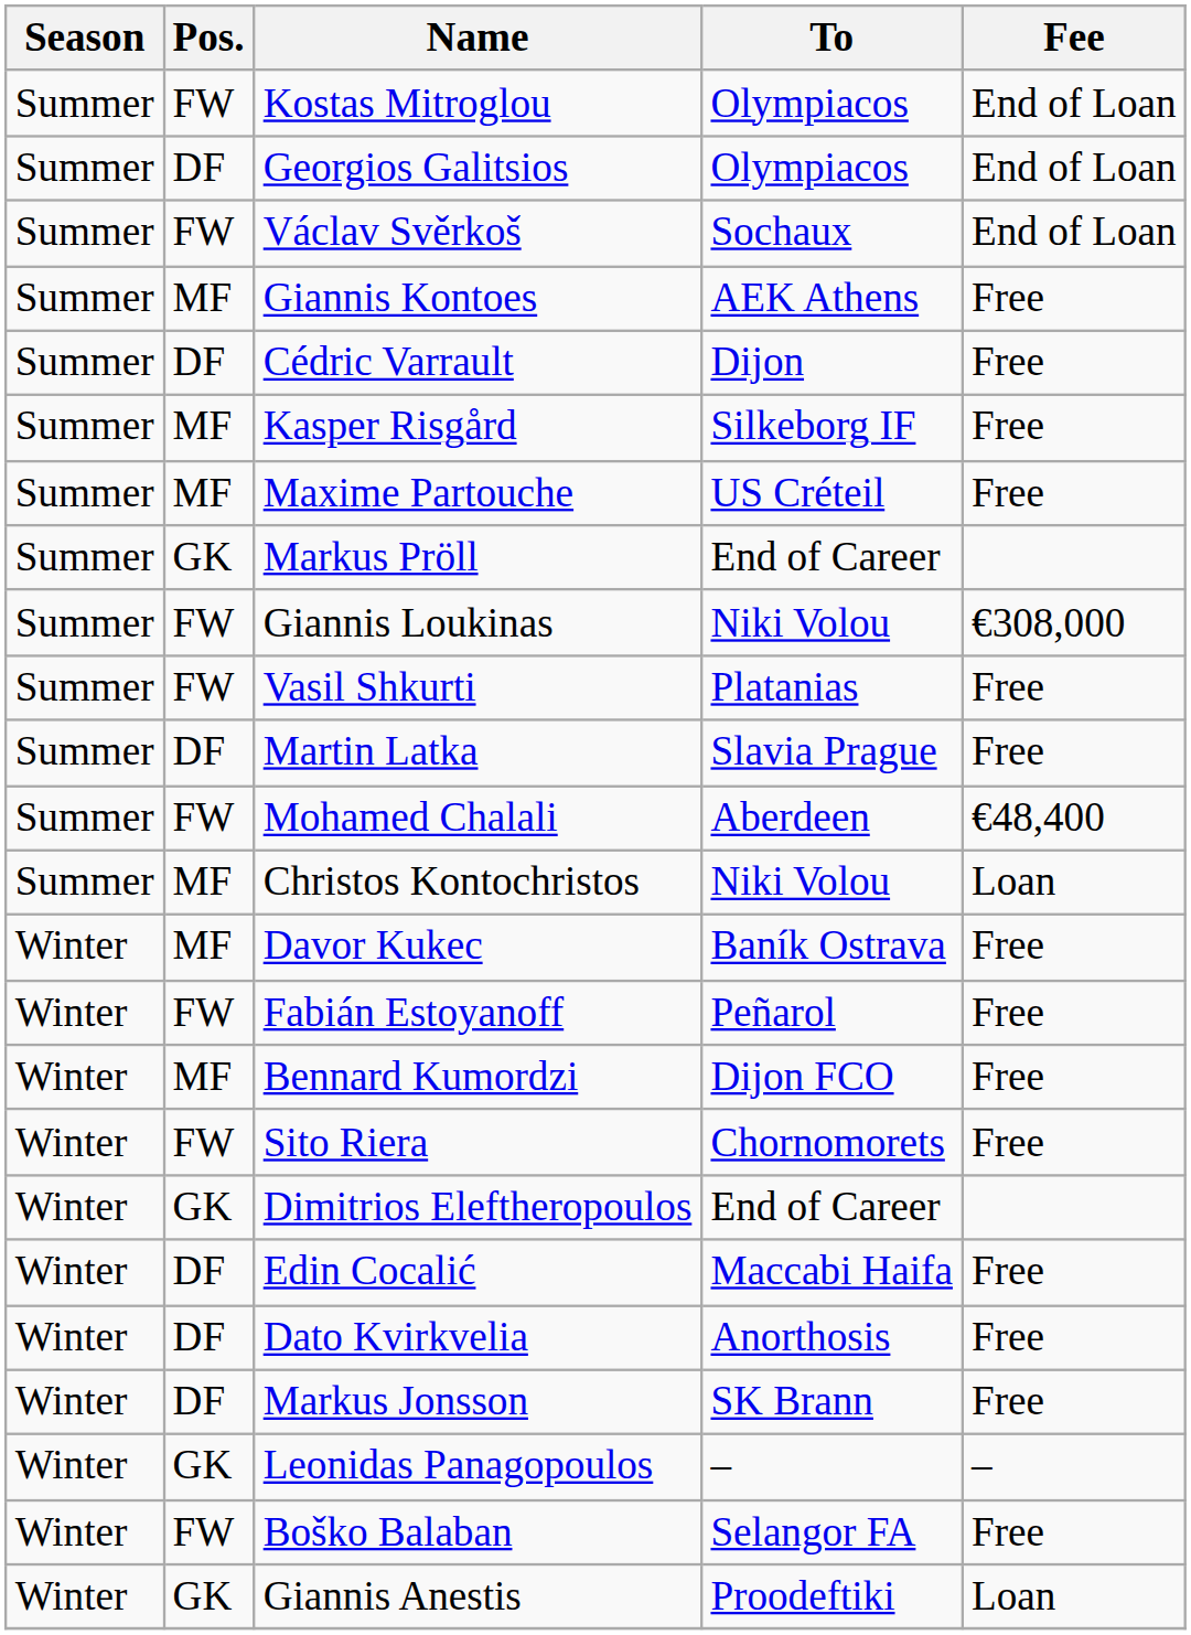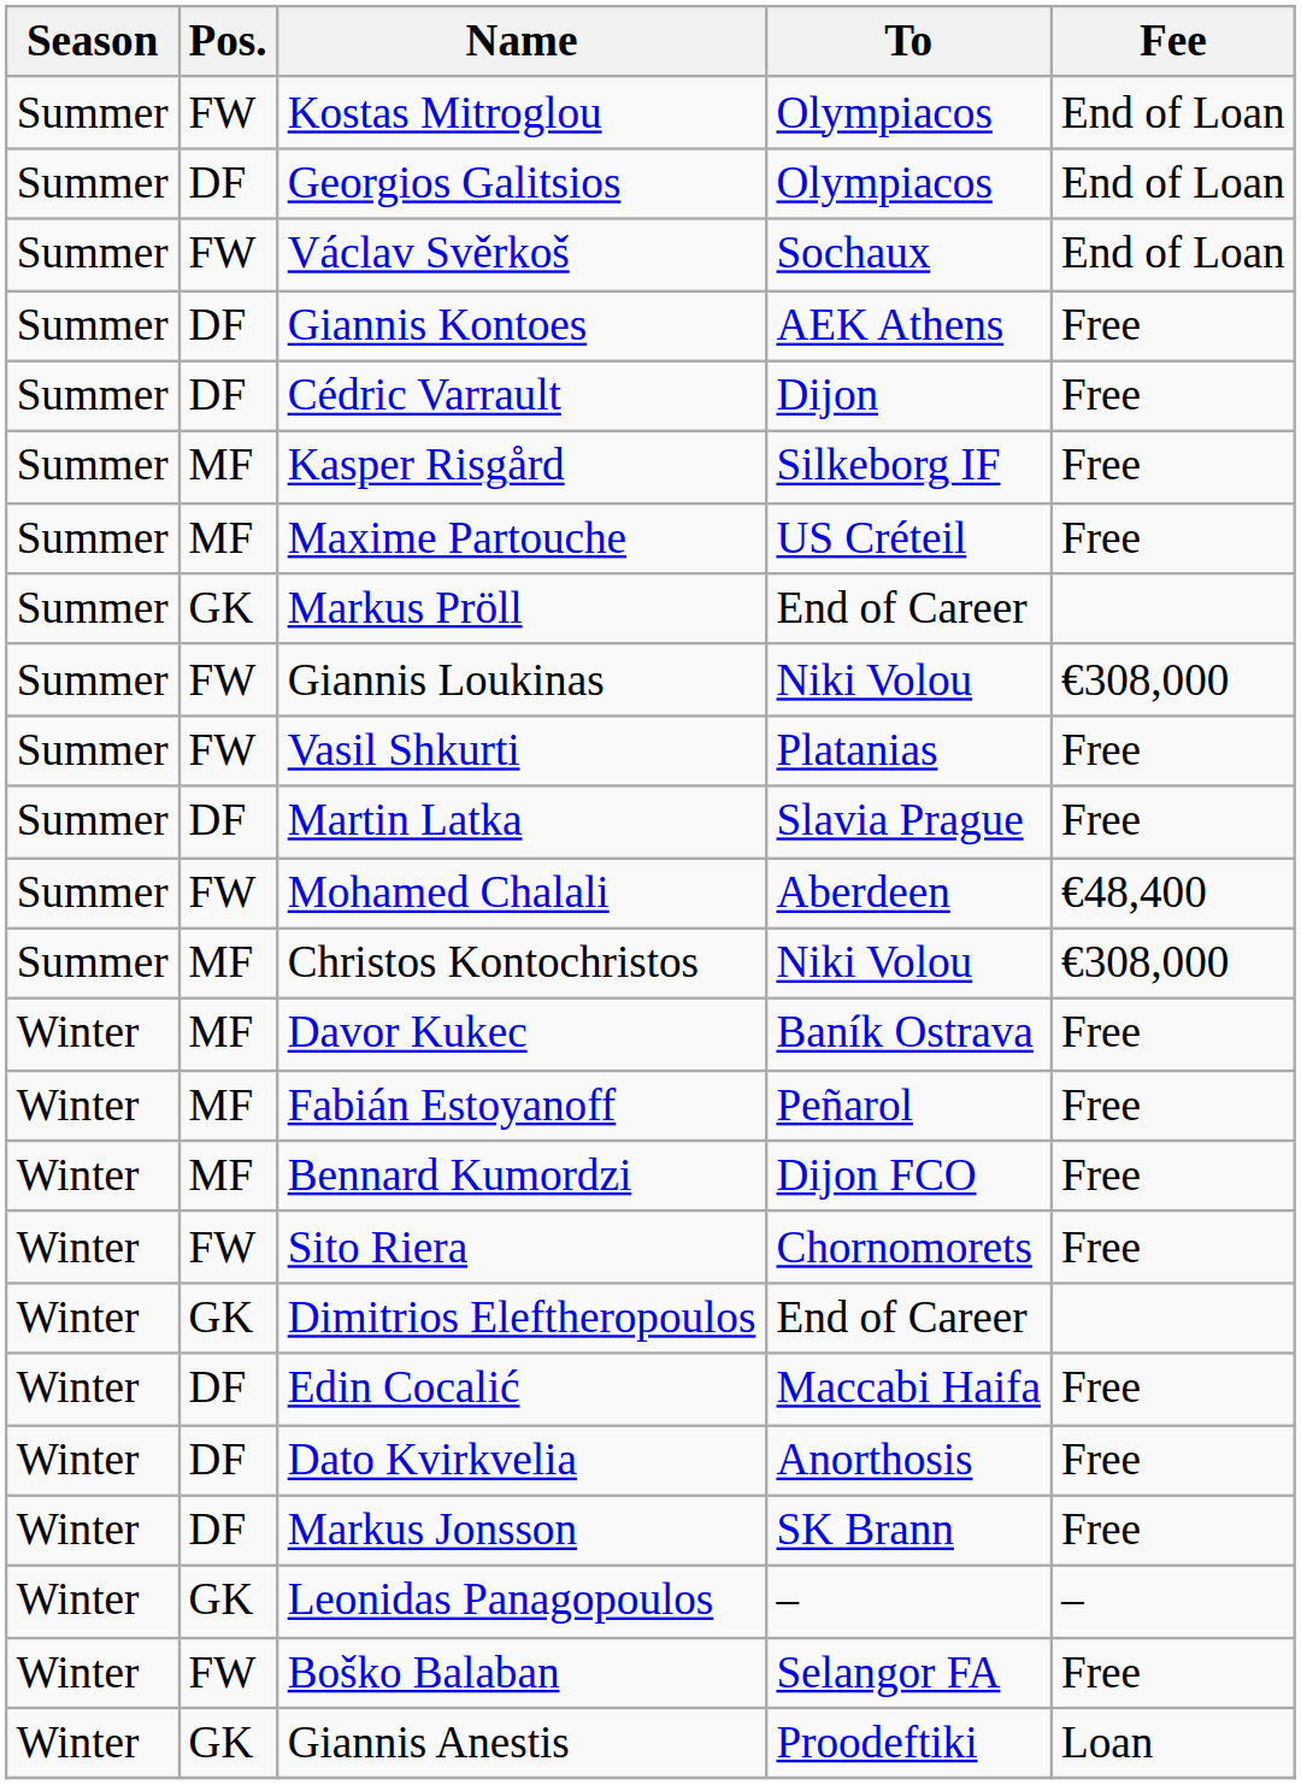Giannis Kontoes | Pos.: MF -> DF
Christos Kontochristos | Fee: Loan -> €308,000
Fabián Estoyanoff | Pos.: FW -> MF
